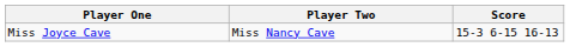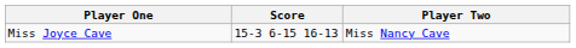columns swapped: Player Two <-> Score
